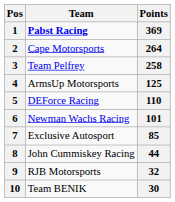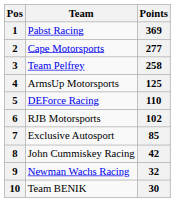1 | Team: bold -> normal
2 | Points: 264 -> 277
6 | Team: Newman Wachs Racing -> RJB Motorsports
6 | Points: 101 -> 102
8 | Points: 44 -> 42
9 | Team: RJB Motorsports -> Newman Wachs Racing
